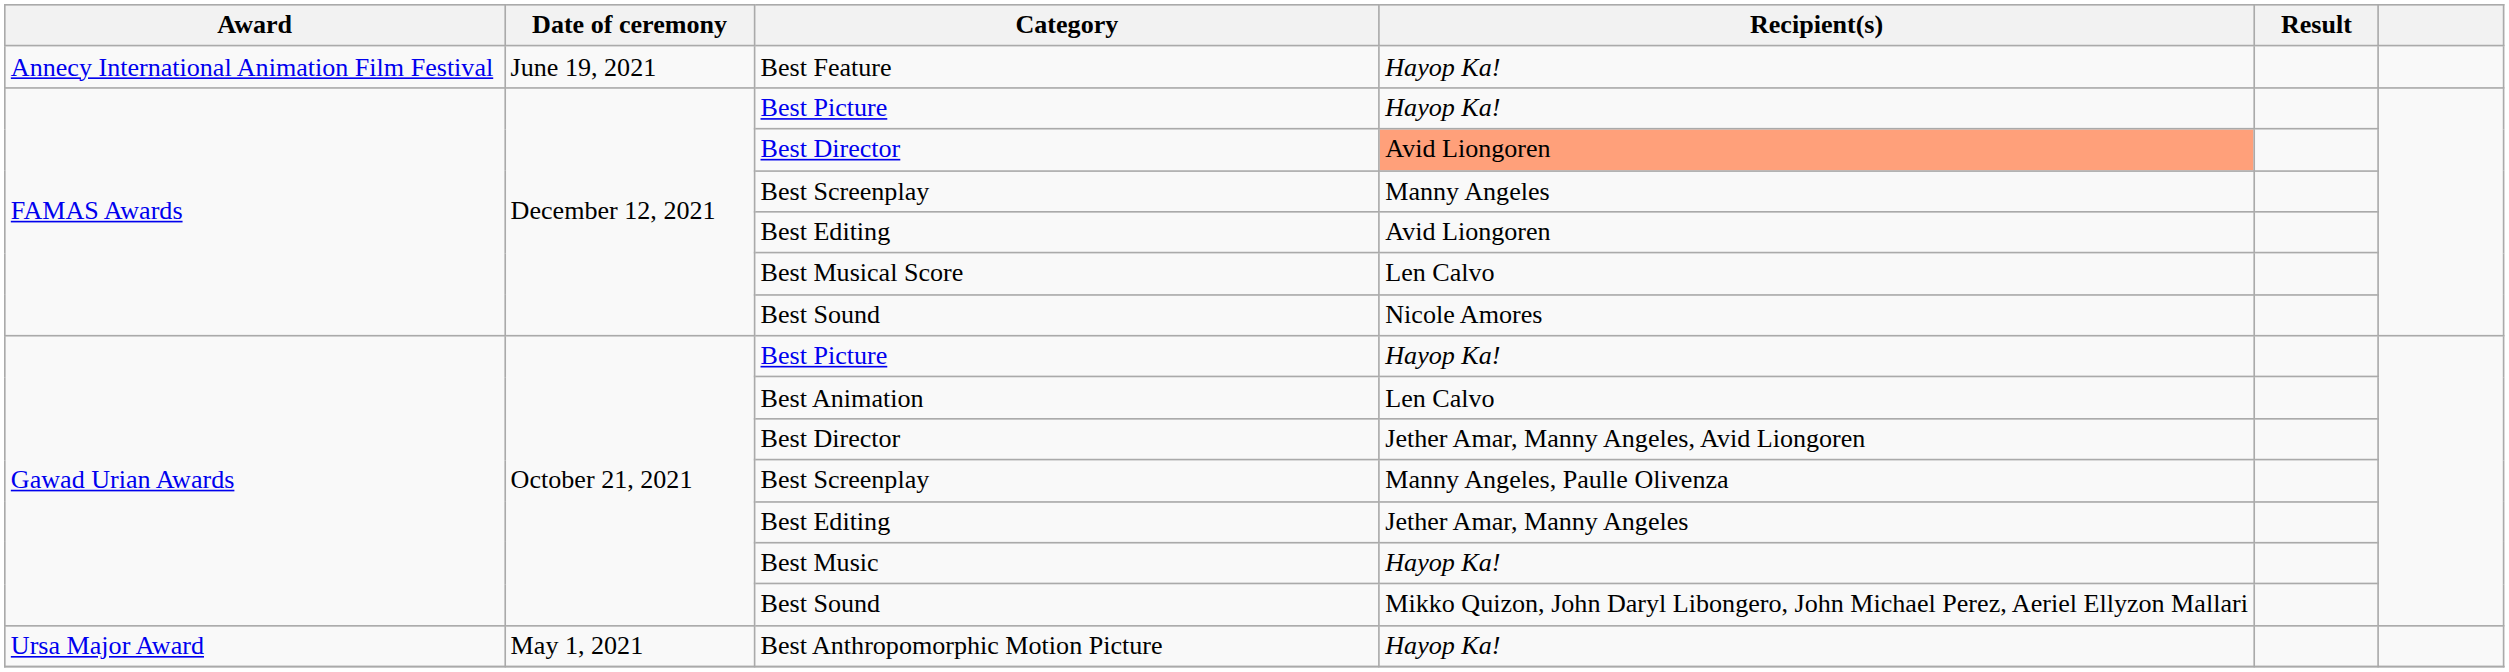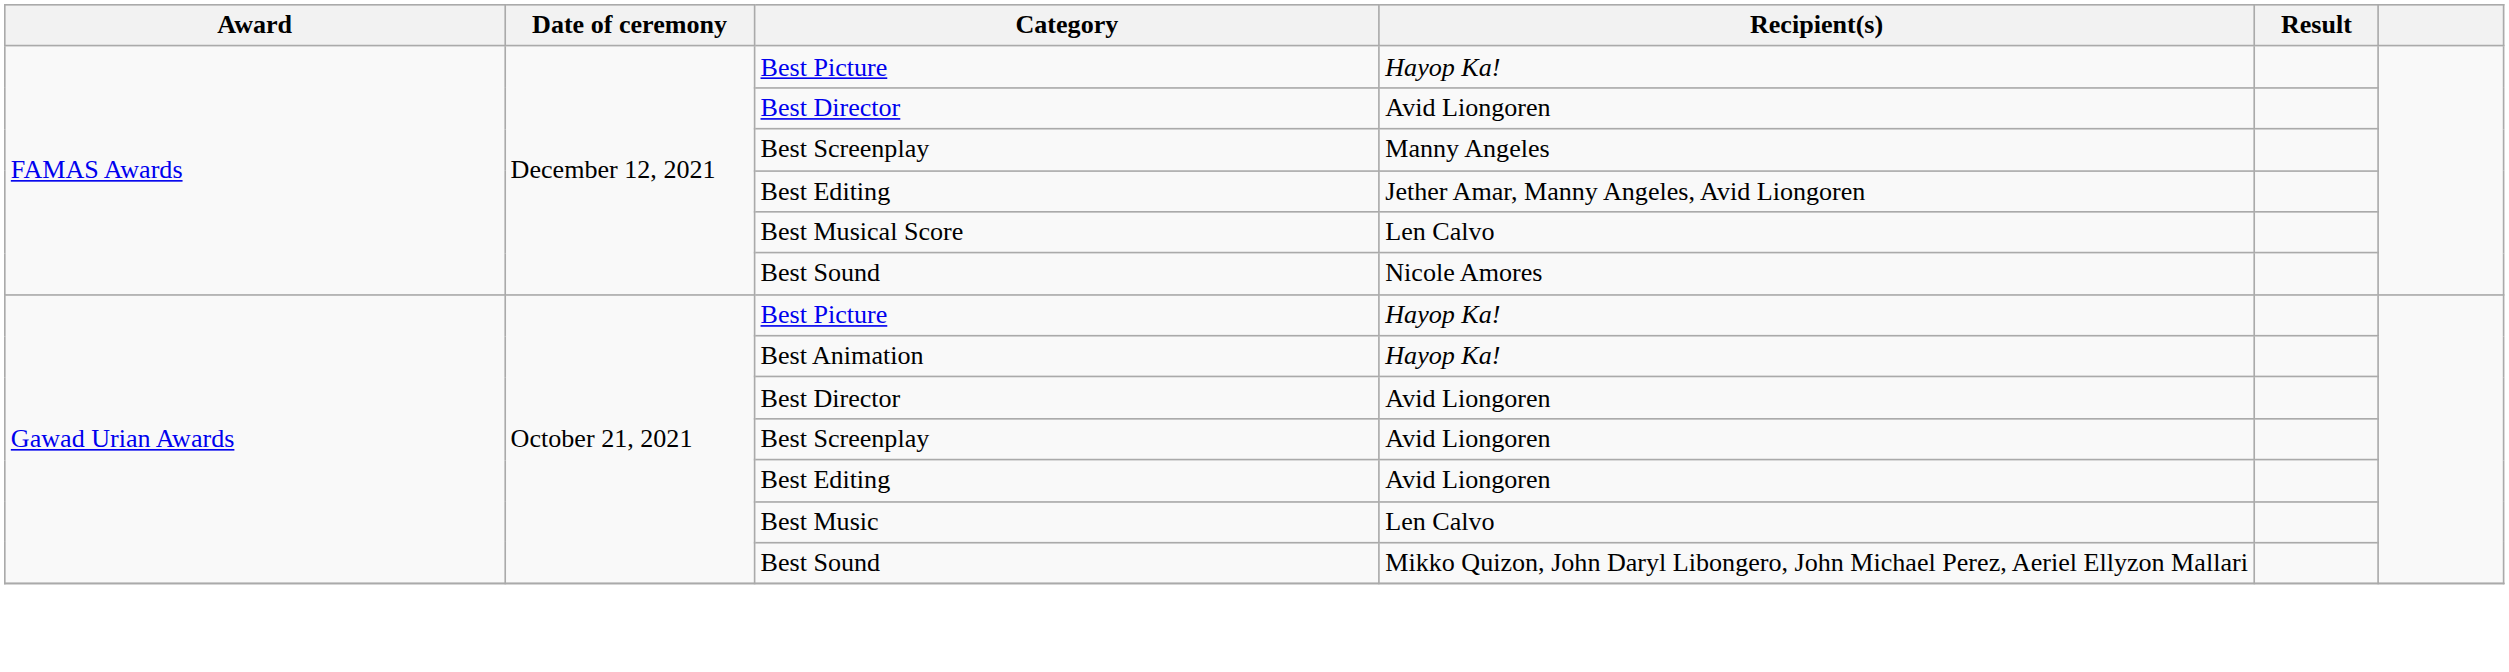- row: Annecy International Animation Film Festival | June 19, 2021 | Best Feature | Hayop Ka!
FAMAS Awards / Best Director | Recipient(s): lightsalmon background -> no background
FAMAS Awards / Best Editing | Recipient(s): Avid Liongoren -> Jether Amar, Manny Angeles, Avid Liongoren
Best Animation | Recipient(s): Len Calvo -> Hayop Ka!
Gawad Urian Awards / Best Director | Recipient(s): Jether Amar, Manny Angeles, Avid Liongoren -> Avid Liongoren
Gawad Urian Awards / Best Screenplay | Recipient(s): Manny Angeles, Paulle Olivenza -> Avid Liongoren
Gawad Urian Awards / Best Editing | Recipient(s): Jether Amar, Manny Angeles -> Avid Liongoren
Best Music | Recipient(s): Hayop Ka! -> Len Calvo
- row: Ursa Major Award | May 1, 2021 | Best Anthropomorphic Motion Picture | Hayop Ka!
